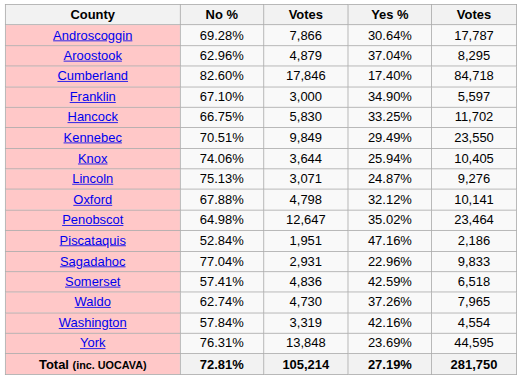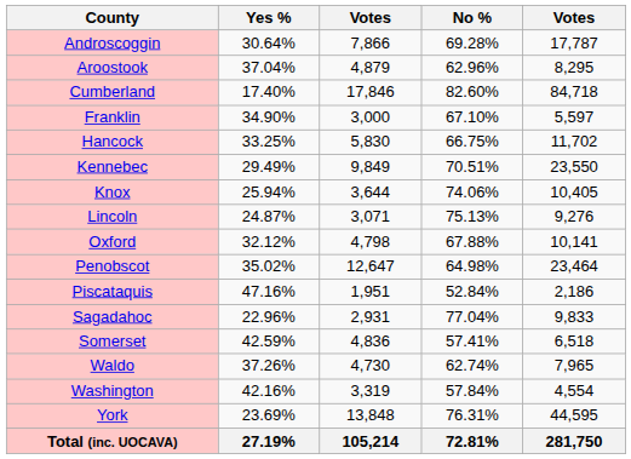columns swapped: Yes % <-> No %
